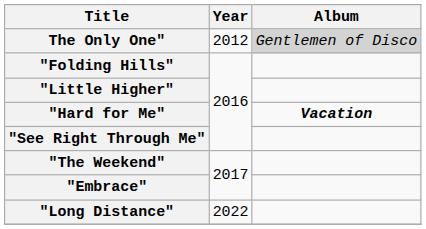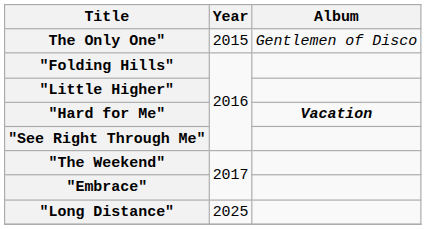The Only One" | Year: 2012 -> 2015
The Only One" | Album: lightgrey background -> no background
"Long Distance" | Year: 2022 -> 2025
